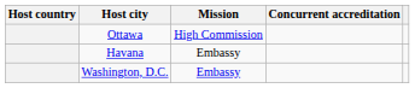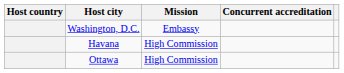rows swapped: Ottawa <-> Washington, D.C.
Havana | Mission: Embassy -> High Commission
